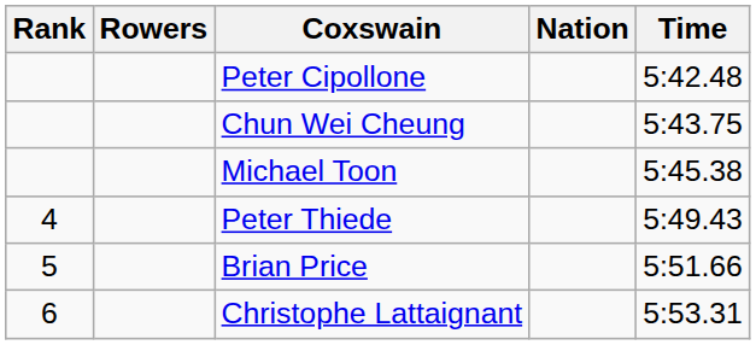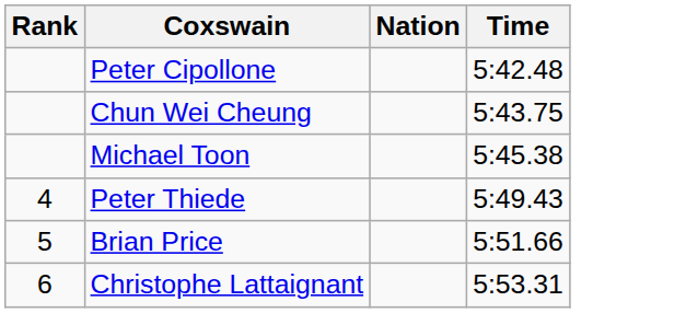- column: Rowers
